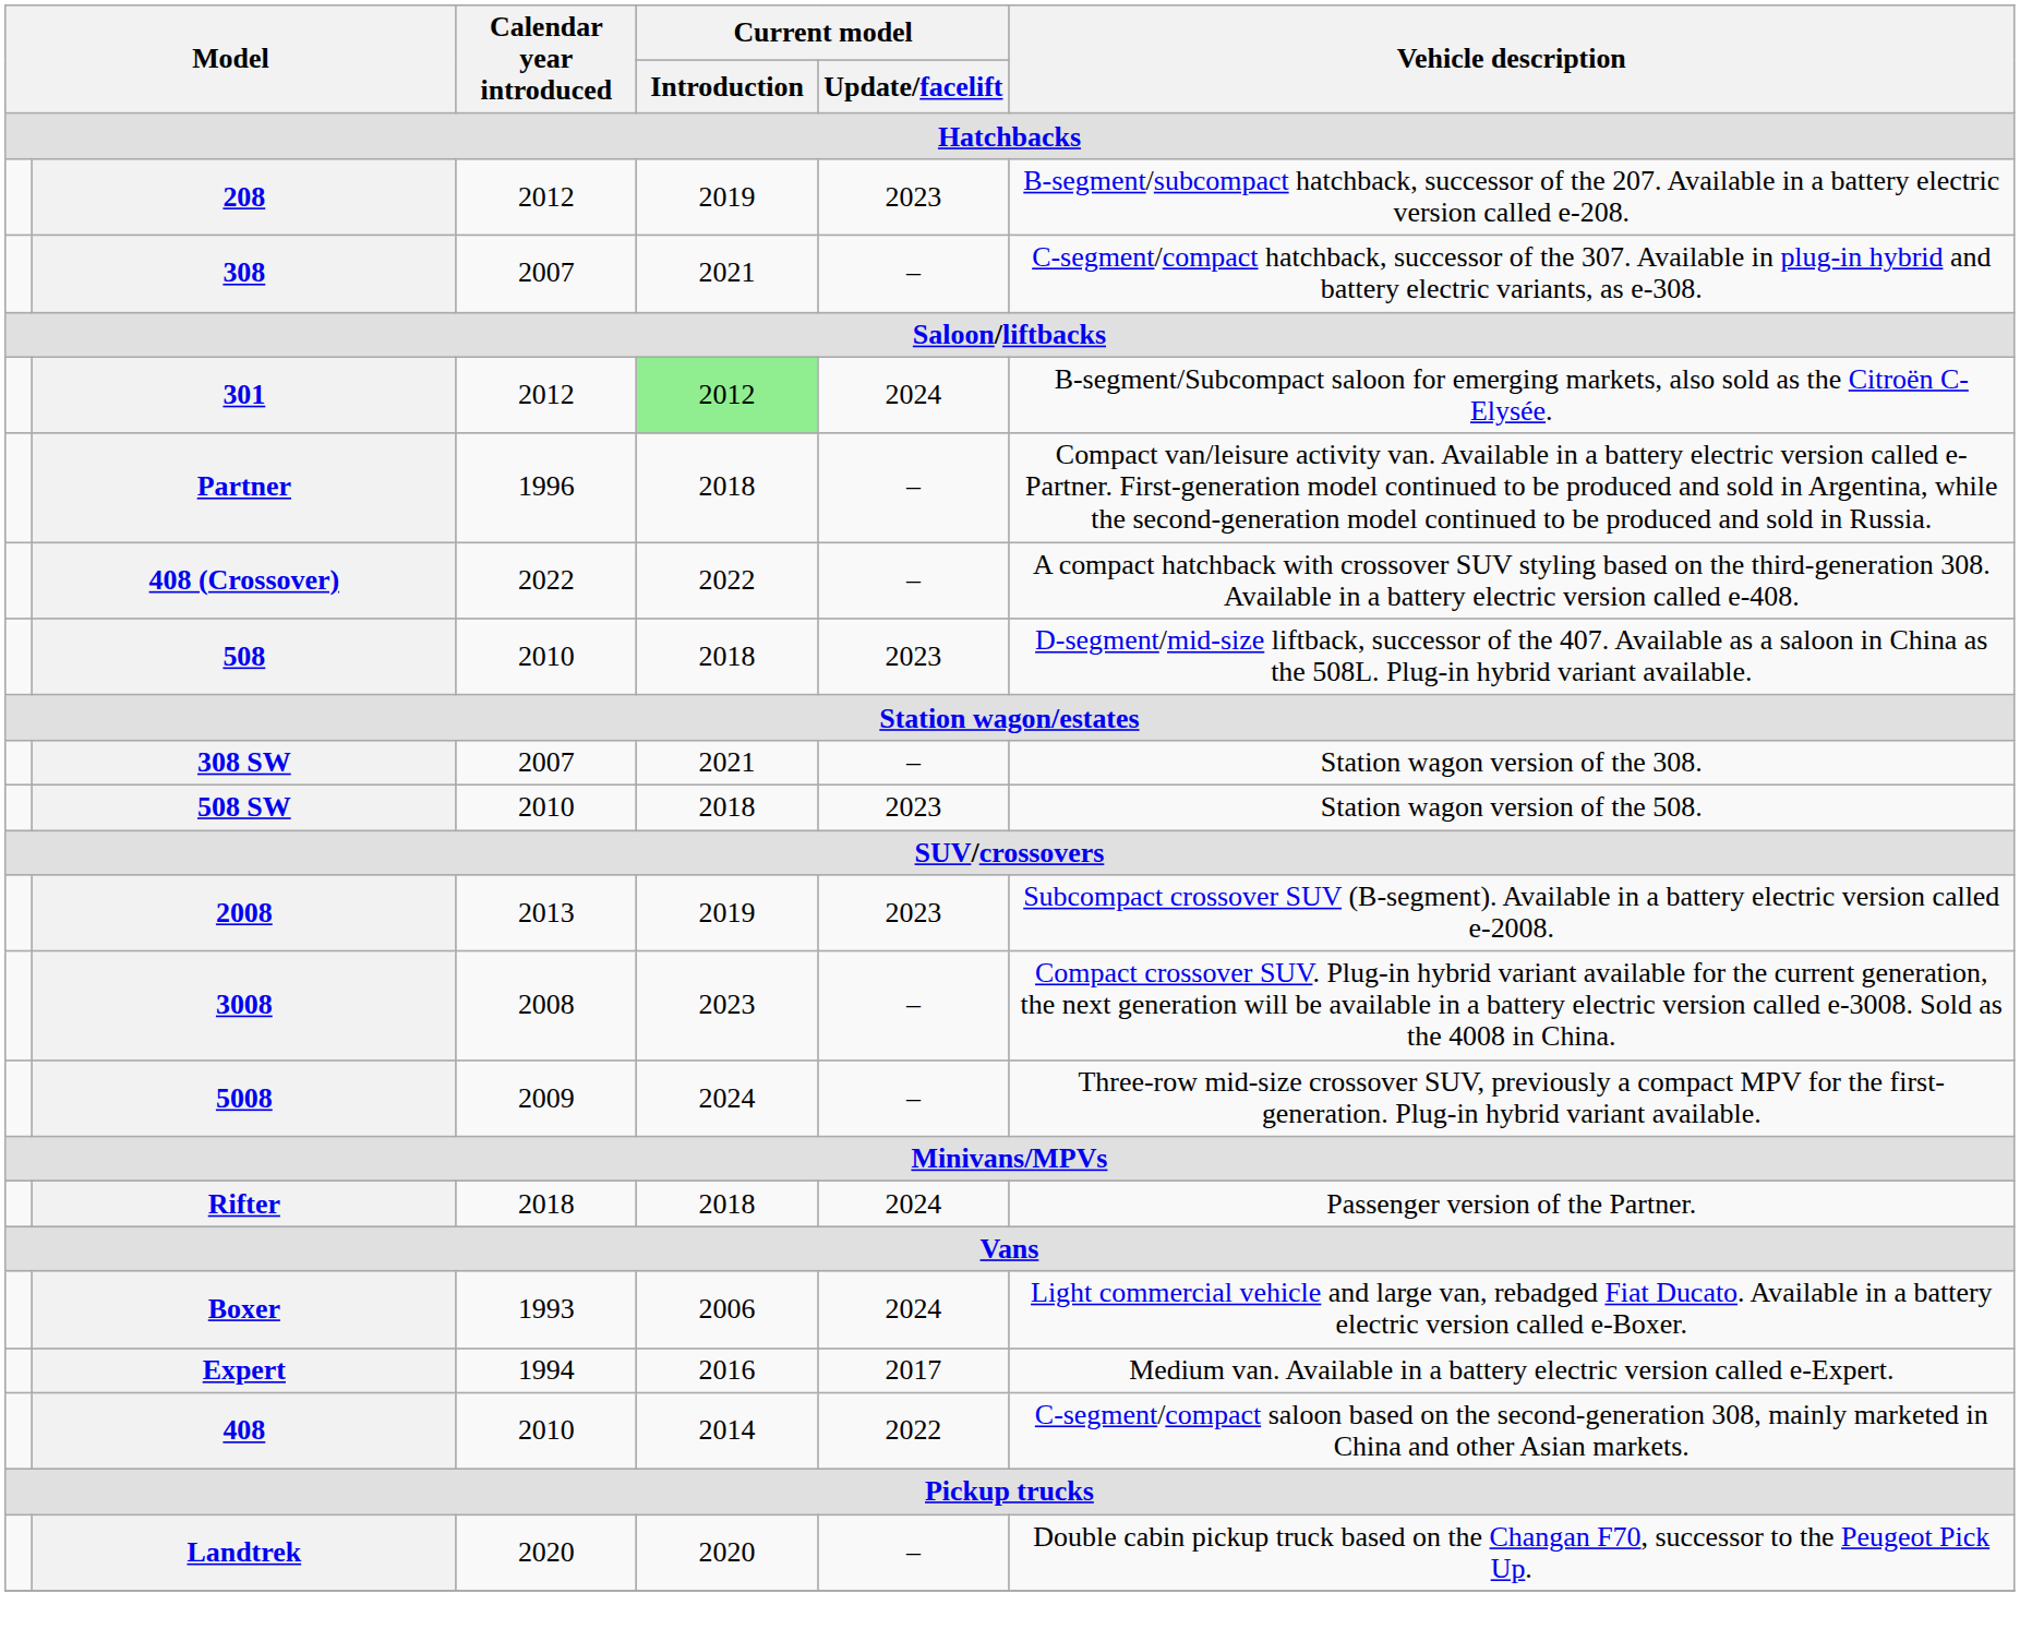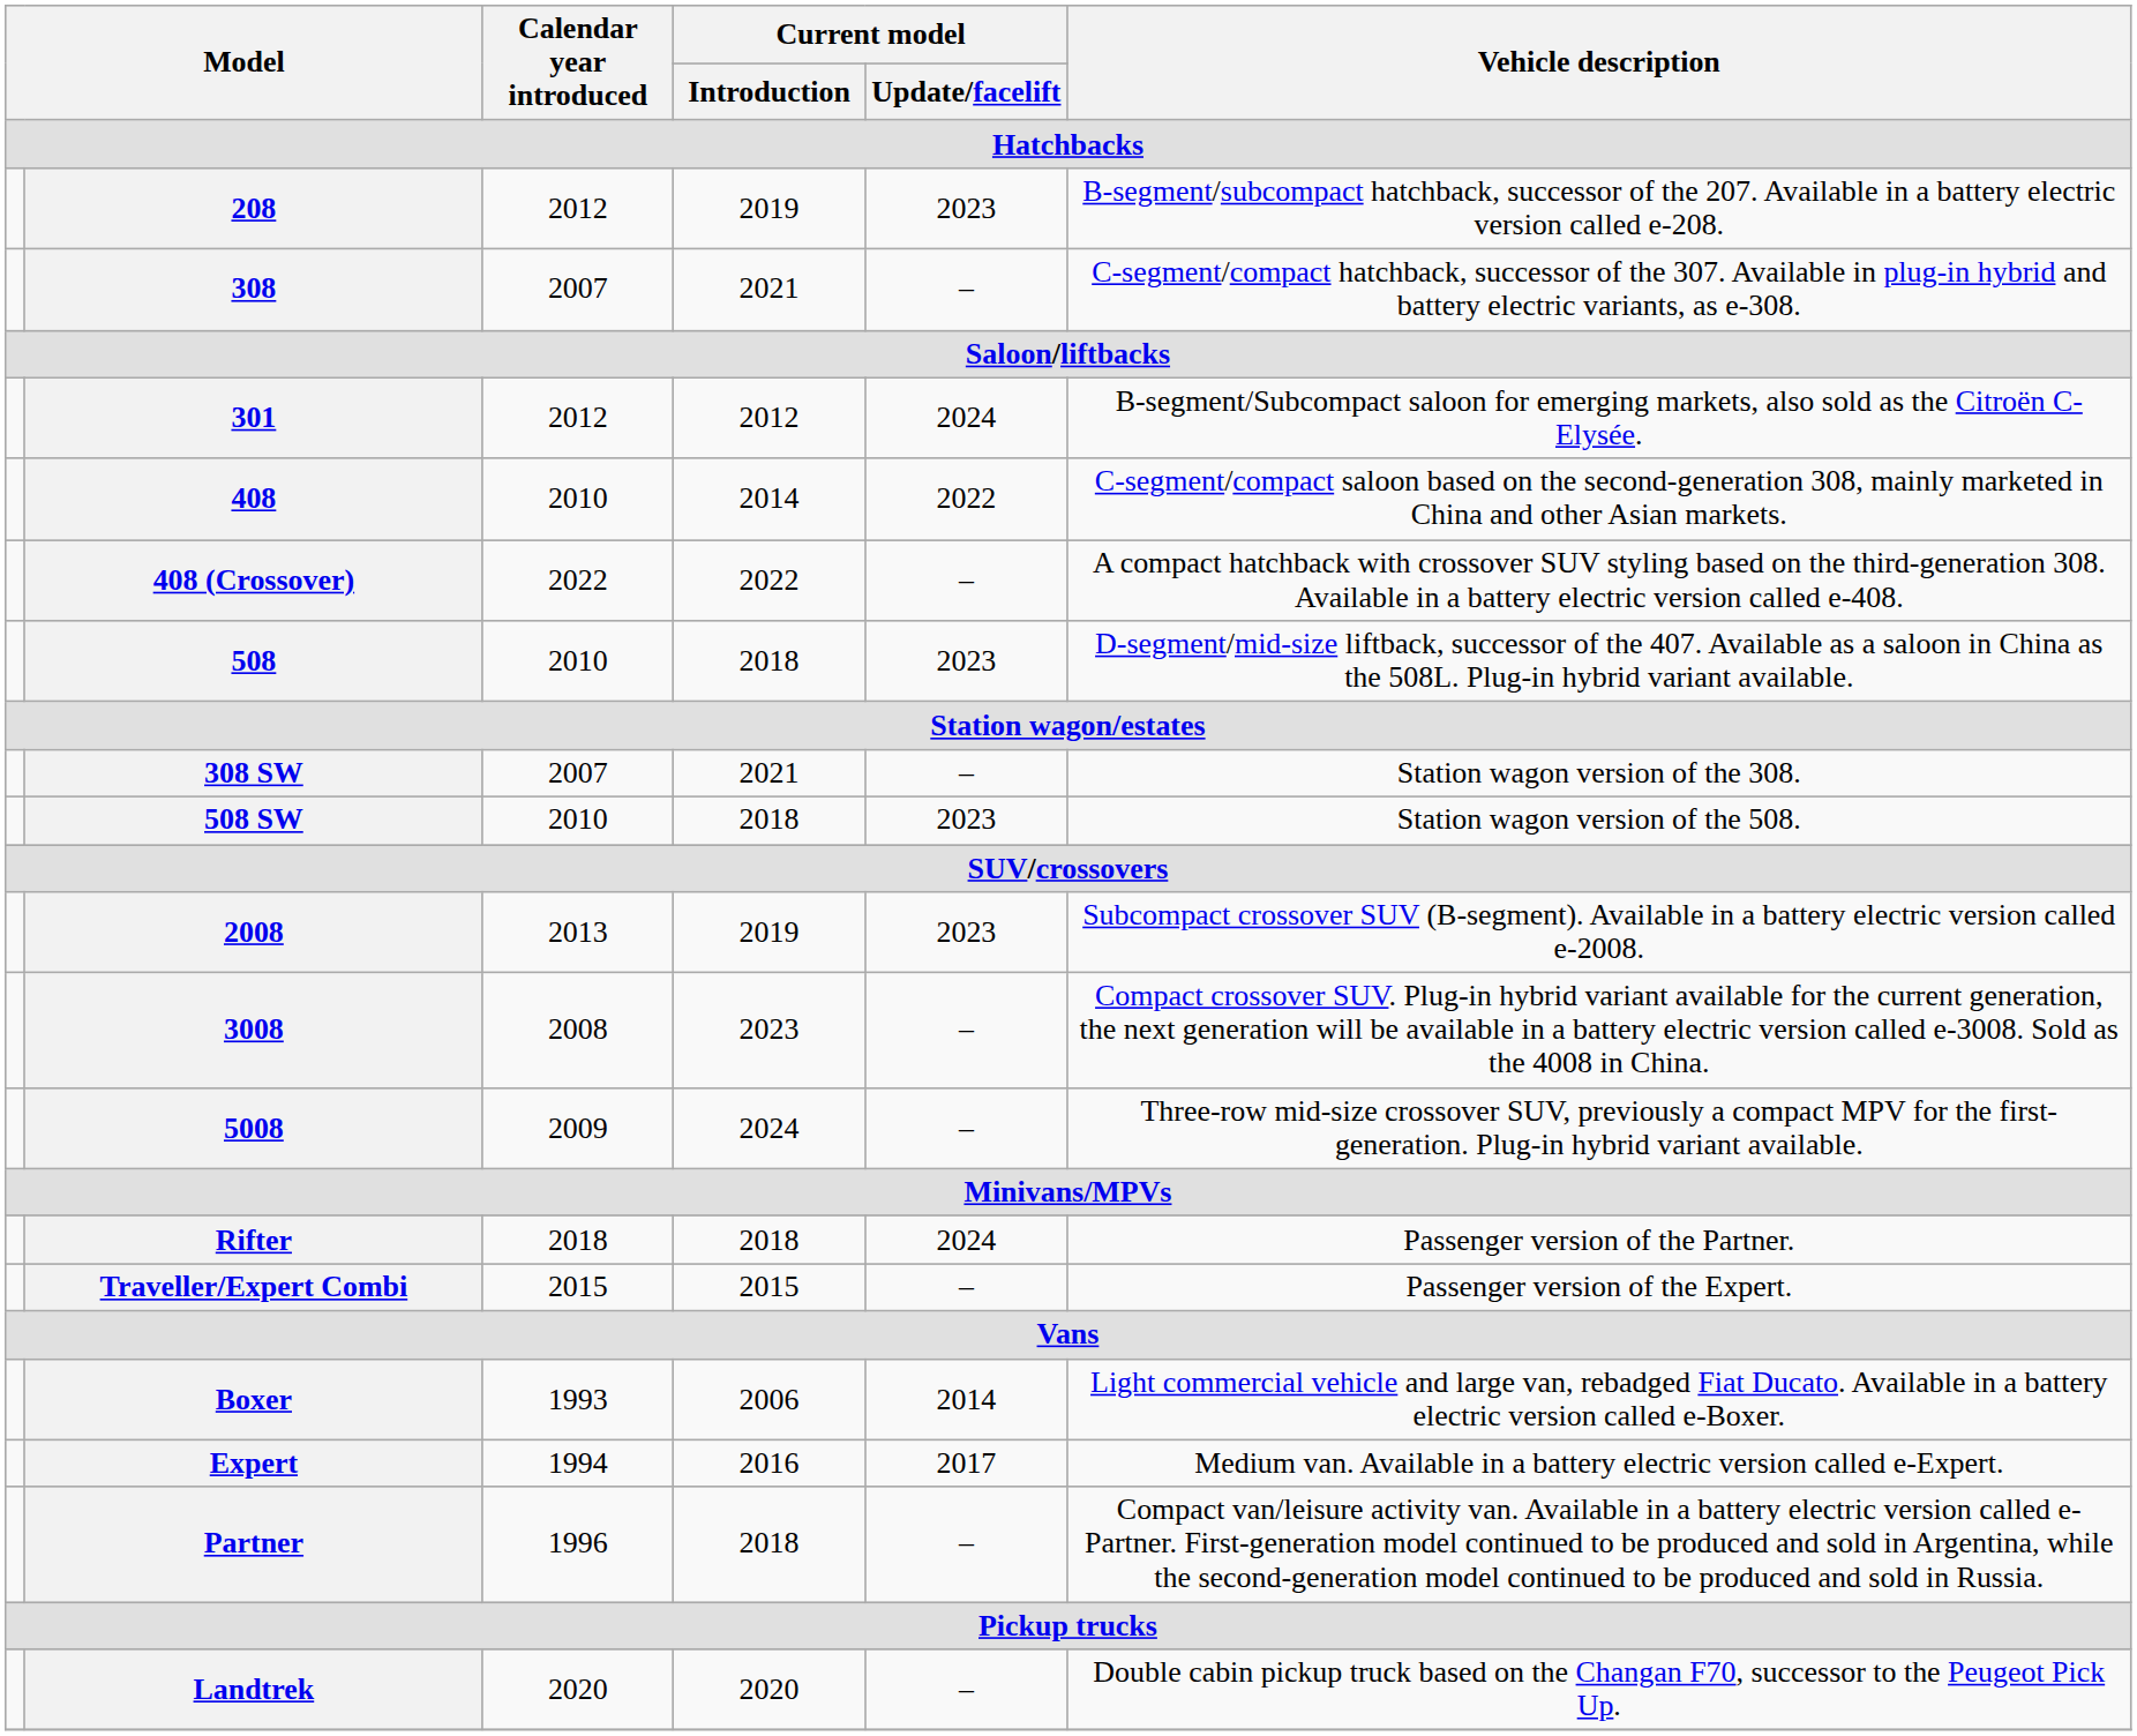301 | Current model / Introduction: lightgreen background -> no background
rows swapped: 408 <-> Partner
+ row: Traveller/Expert Combi | 2015 | 2015 | – | Passenger version of the Expert.
Boxer | Current model / Update/facelift: 2024 -> 2014
